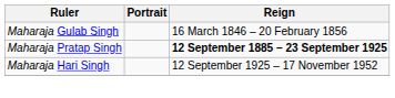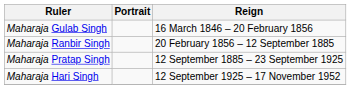+ row: Maharaja Ranbir Singh | 20 February 1856 – 12 September 1885
Maharaja Pratap Singh | Reign: bold -> normal
